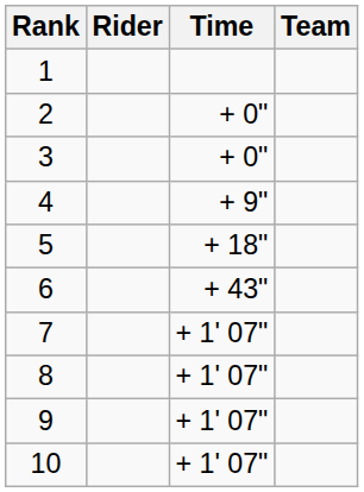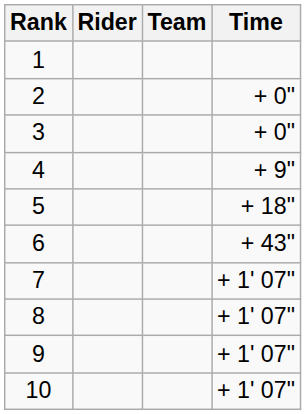columns swapped: Team <-> Time
